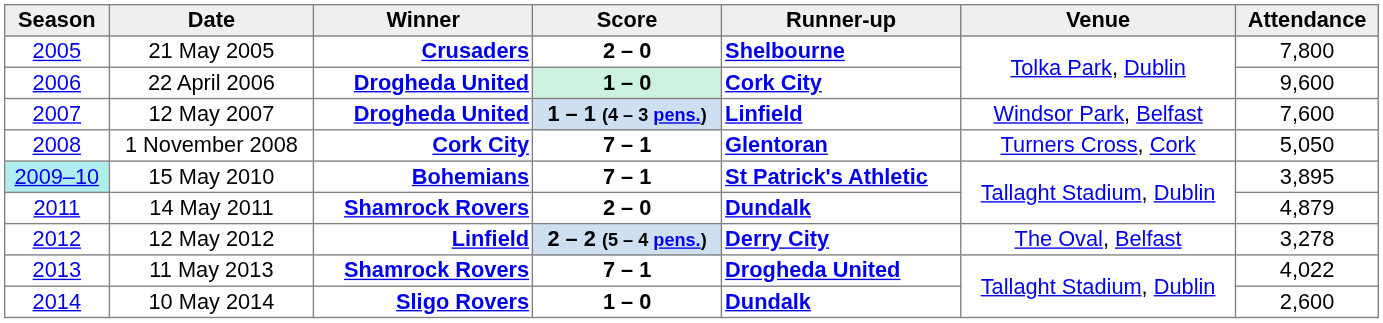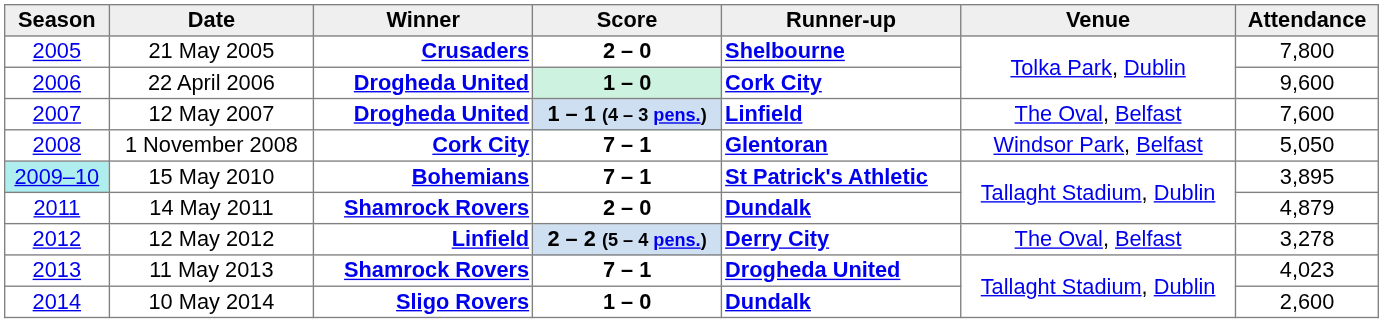12 May 2007 | Venue: Windsor Park, Belfast -> The Oval, Belfast
1 November 2008 | Venue: Turners Cross, Cork -> Windsor Park, Belfast
11 May 2013 | Attendance: 4,022 -> 4,023
